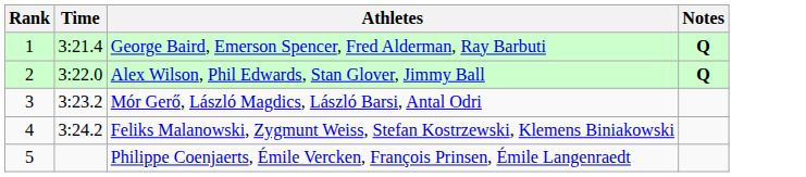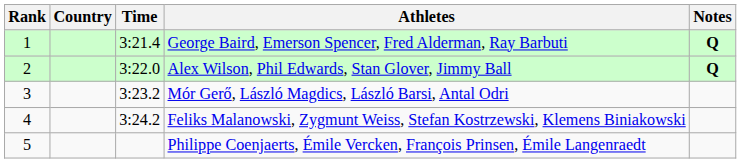+ column: Country
